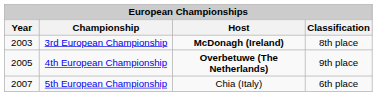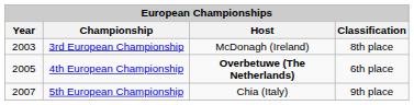3rd European Championship | Host: bold -> normal
4th European Championship | Classification: 9th place -> 6th place
5th European Championship | Classification: 6th place -> 9th place
